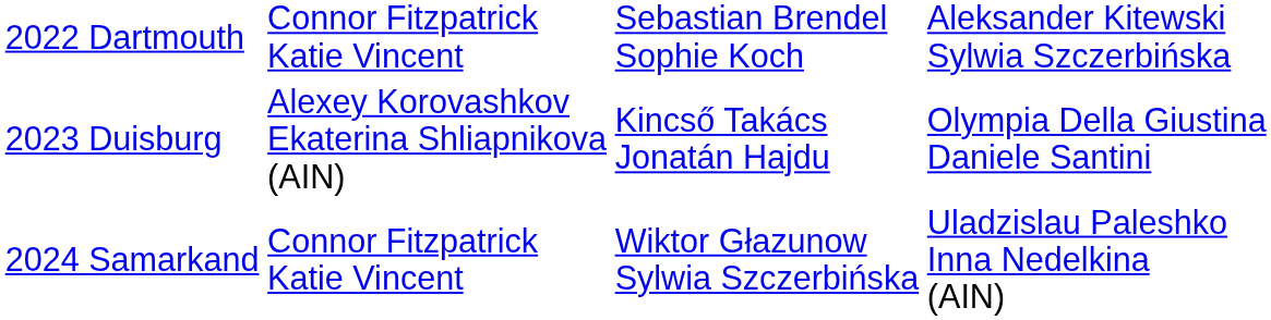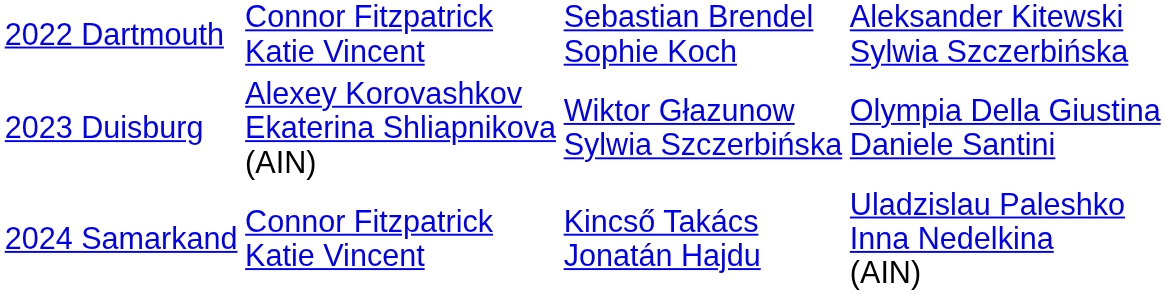2023 Duisburg | column 3: Kincső Takács Jonatán Hajdu -> Wiktor Głazunow Sylwia Szczerbińska
2024 Samarkand | column 3: Wiktor Głazunow Sylwia Szczerbińska -> Kincső Takács Jonatán Hajdu
